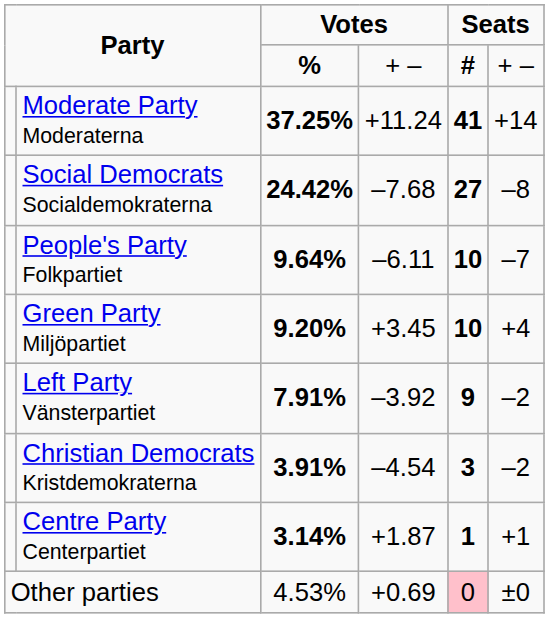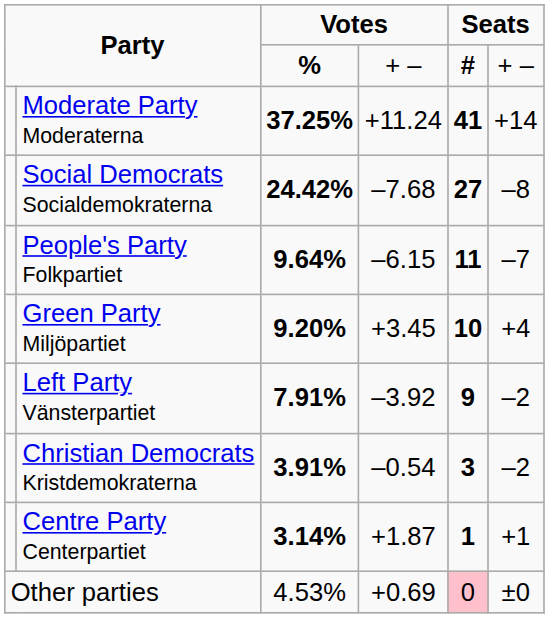People's Party Folkpartiet | column 4: –6.11 -> –6.15
People's Party Folkpartiet | column 5: 10 -> 11
Christian Democrats Kristdemokraterna | column 4: –4.54 -> –0.54
